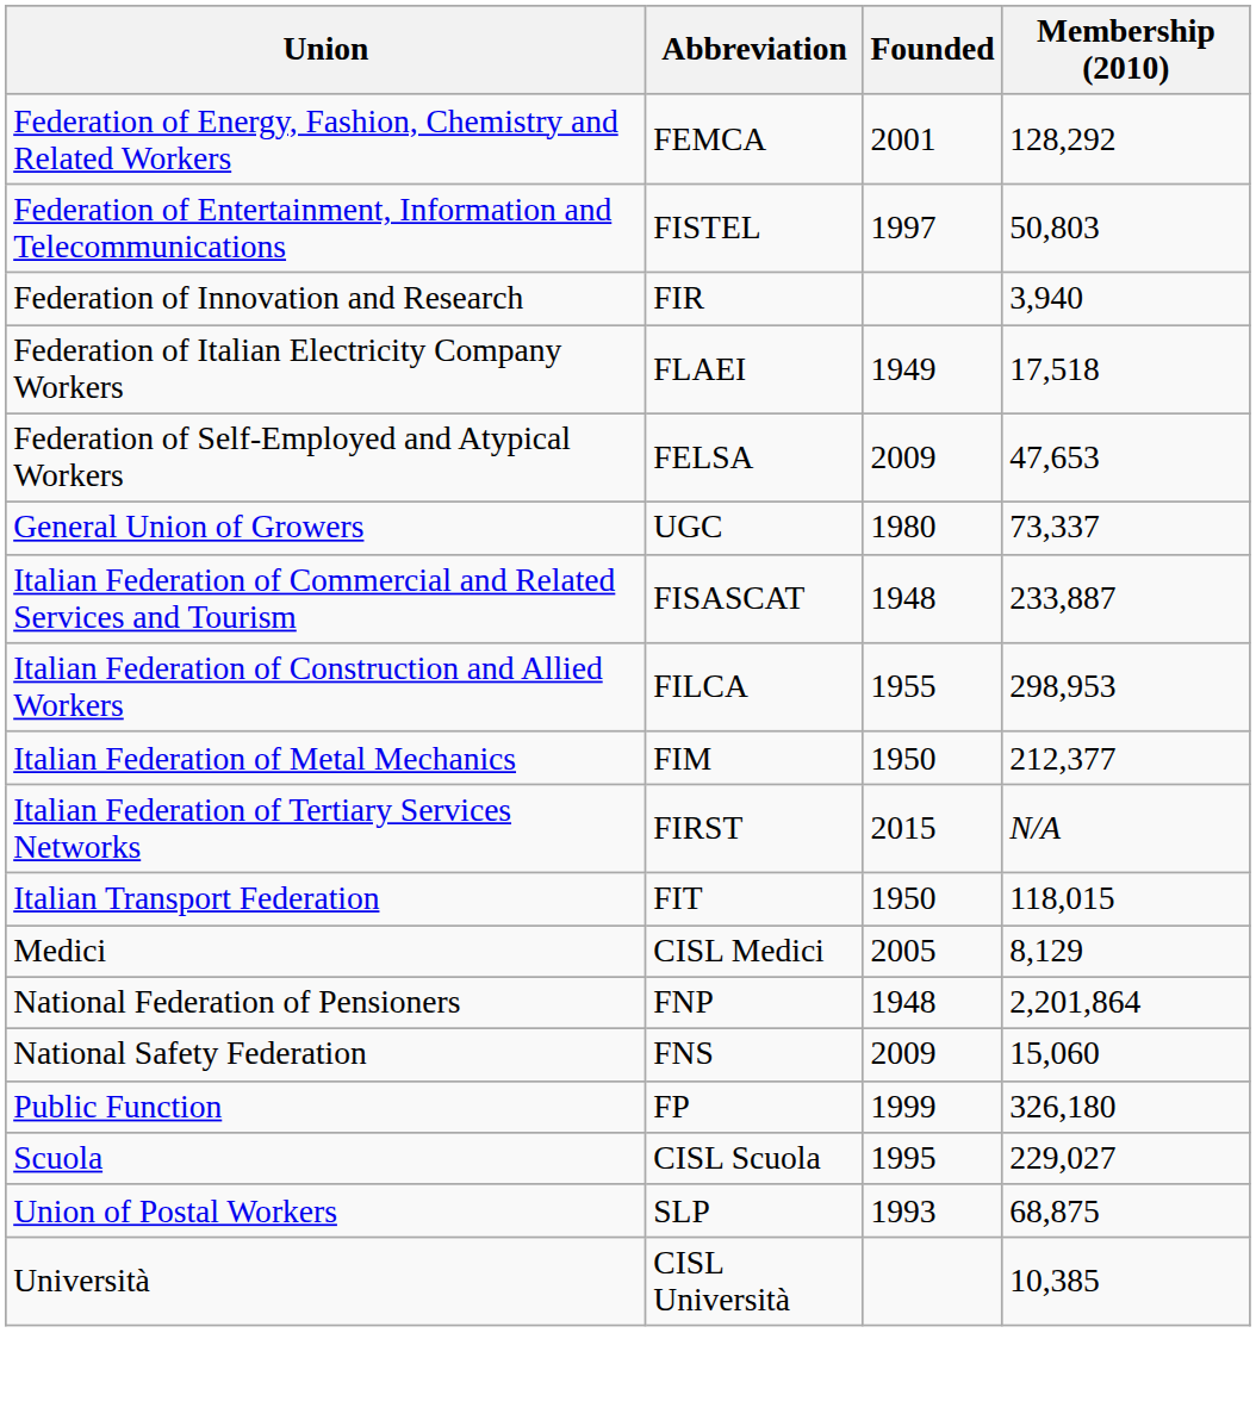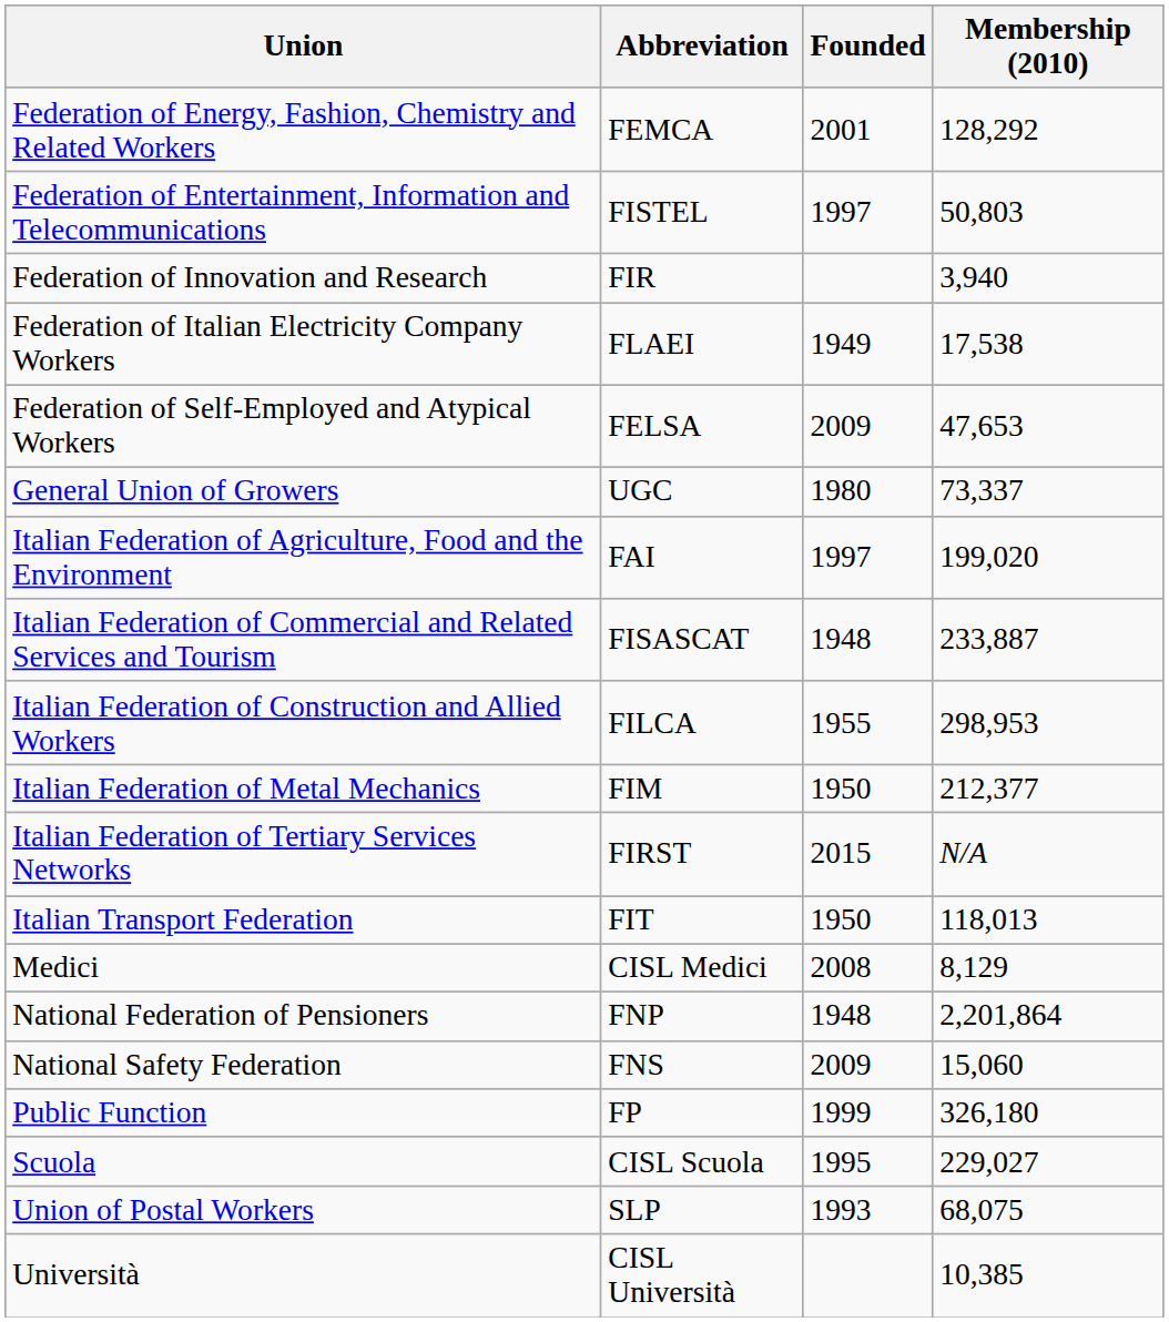Federation of Italian Electricity Company Workers | Membership (2010): 17,518 -> 17,538
+ row: Italian Federation of Agriculture, Food and the Environment | FAI | 1997 | 199,020
Italian Transport Federation | Membership (2010): 118,015 -> 118,013
Medici | Founded: 2005 -> 2008
Union of Postal Workers | Membership (2010): 68,875 -> 68,075
